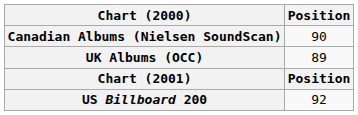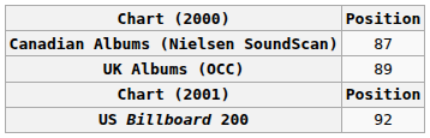Canadian Albums (Nielsen SoundScan) | Position: 90 -> 87
